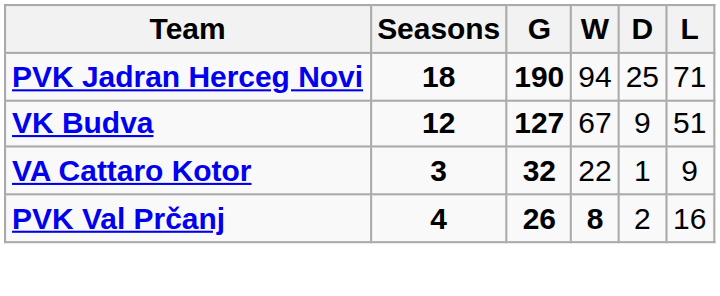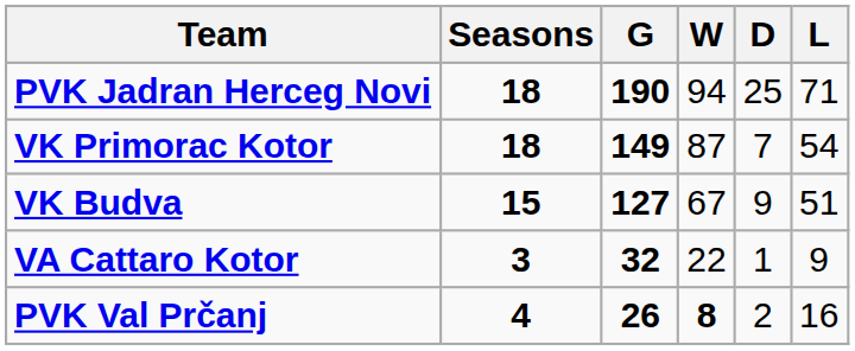+ row: VK Primorac Kotor | 18 | 149 | 87 | 7 | 54
VK Budva | Seasons: 12 -> 15
